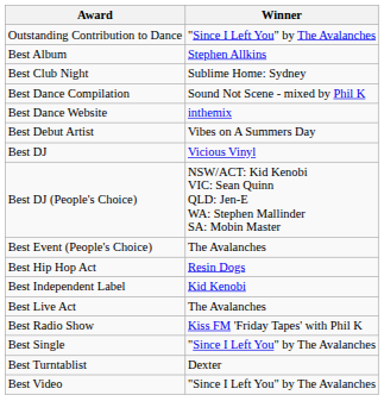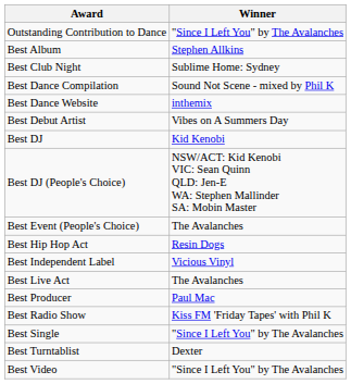Best DJ | Winner: Vicious Vinyl -> Kid Kenobi
Best Independent Label | Winner: Kid Kenobi -> Vicious Vinyl
+ row: Best Producer | Paul Mac
